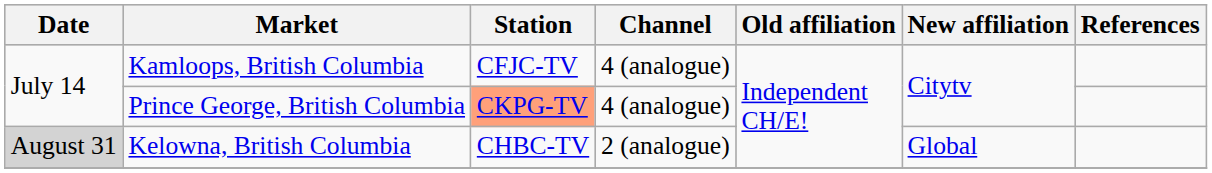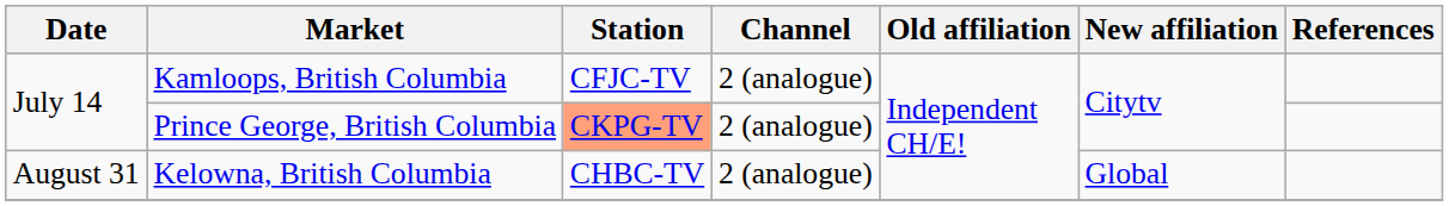Kamloops, British Columbia | Channel: 4 (analogue) -> 2 (analogue)
Prince George, British Columbia | Channel: 4 (analogue) -> 2 (analogue)
Kelowna, British Columbia | Date: lightgrey background -> no background
